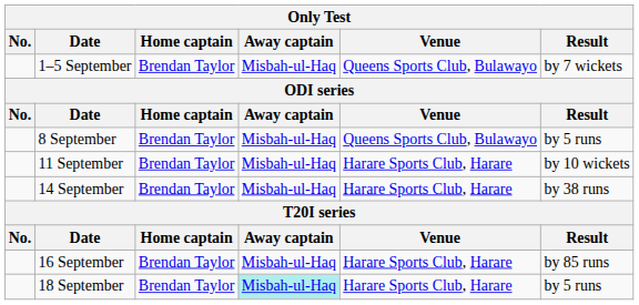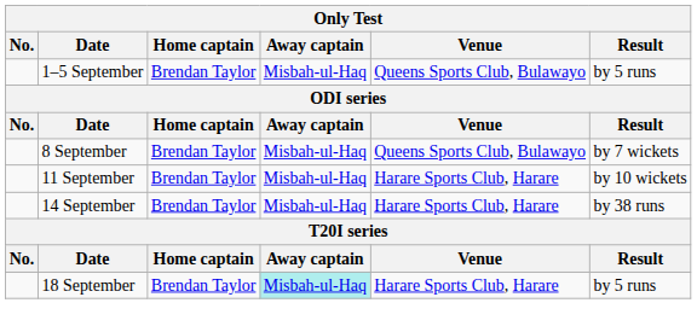1–5 September | Result: by 7 wickets -> by 5 runs
8 September | Result: by 5 runs -> by 7 wickets
- row: 16 September | Brendan Taylor | Misbah-ul-Haq | Harare Sports Club, Harare | by 85 runs
